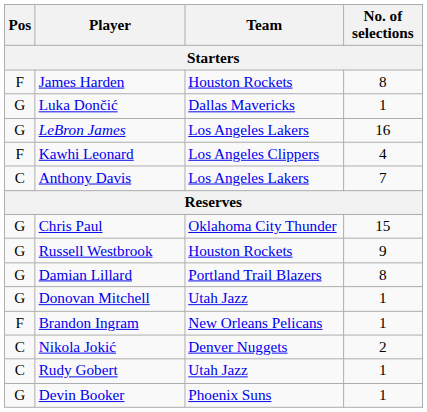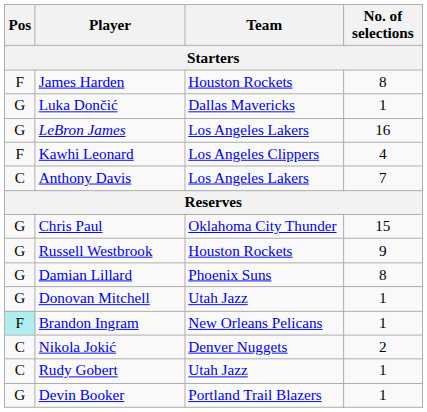Damian Lillard | Team: Portland Trail Blazers -> Phoenix Suns
Brandon Ingram | Pos: no background -> paleturquoise background
Devin Booker | Team: Phoenix Suns -> Portland Trail Blazers
